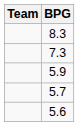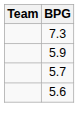- row: 8.3
